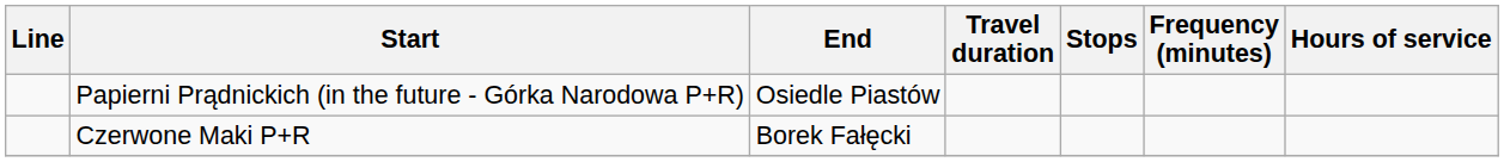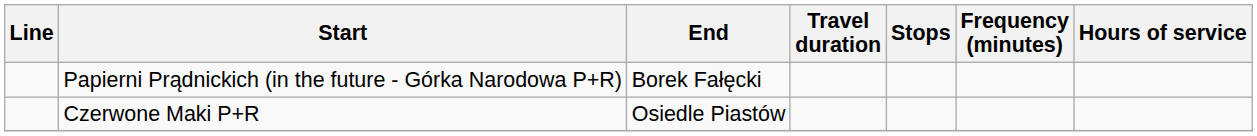Papierni Prądnickich (in the future - Górka Narodowa P+R) | End: Osiedle Piastów -> Borek Fałęcki
Czerwone Maki P+R | End: Borek Fałęcki -> Osiedle Piastów
